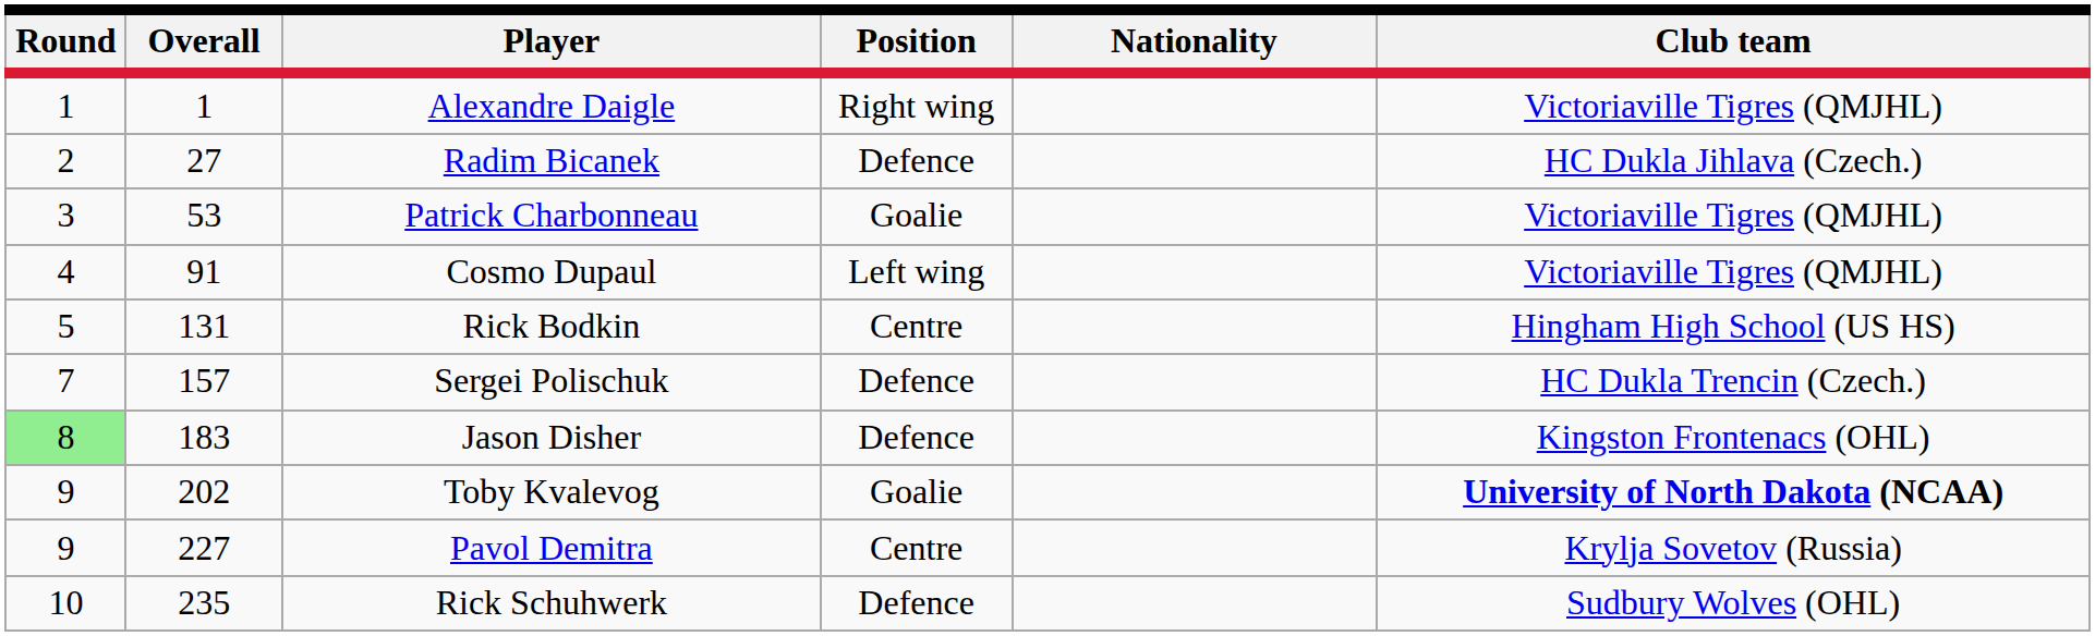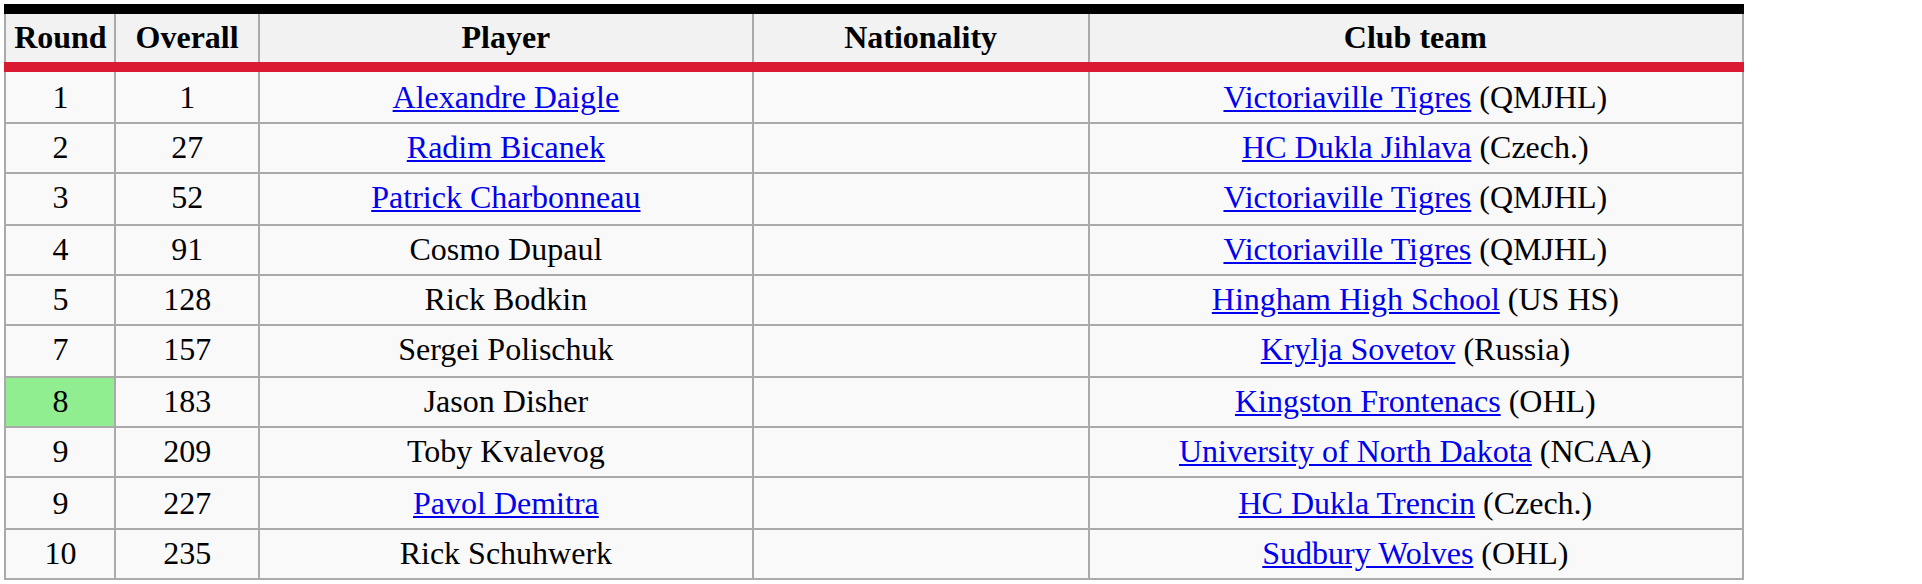- column: Position | Right wing | Defence | Goalie | Left wing | Centre | Defence | Defence | Goalie | Centre | Defence
Patrick Charbonneau | Overall: 53 -> 52
Rick Bodkin | Overall: 131 -> 128
Sergei Polischuk | Club team: HC Dukla Trencin (Czech.) -> Krylja Sovetov (Russia)
Toby Kvalevog | Overall: 202 -> 209
Toby Kvalevog | Club team: bold -> normal
Pavol Demitra | Club team: Krylja Sovetov (Russia) -> HC Dukla Trencin (Czech.)
